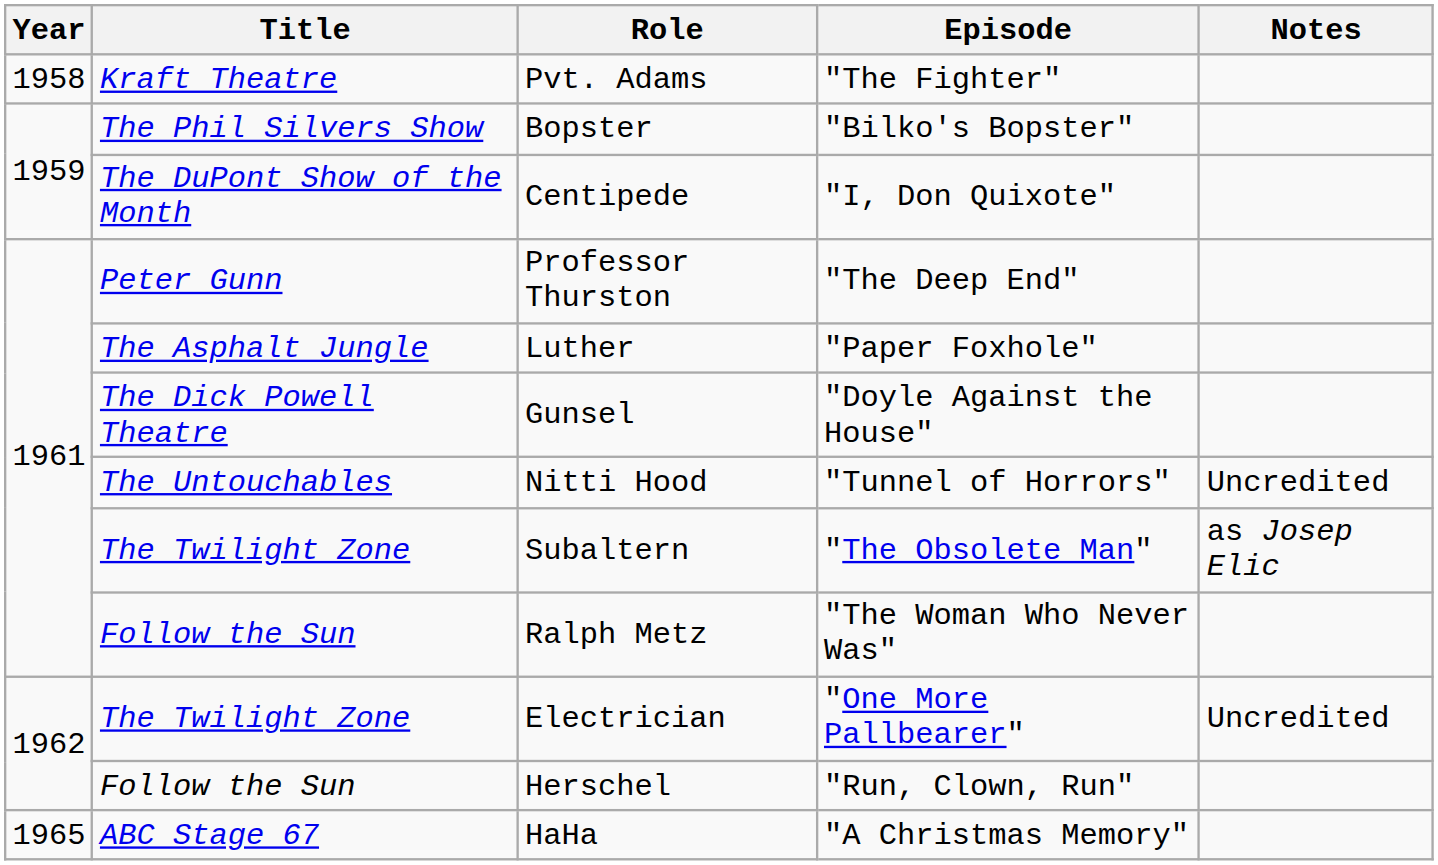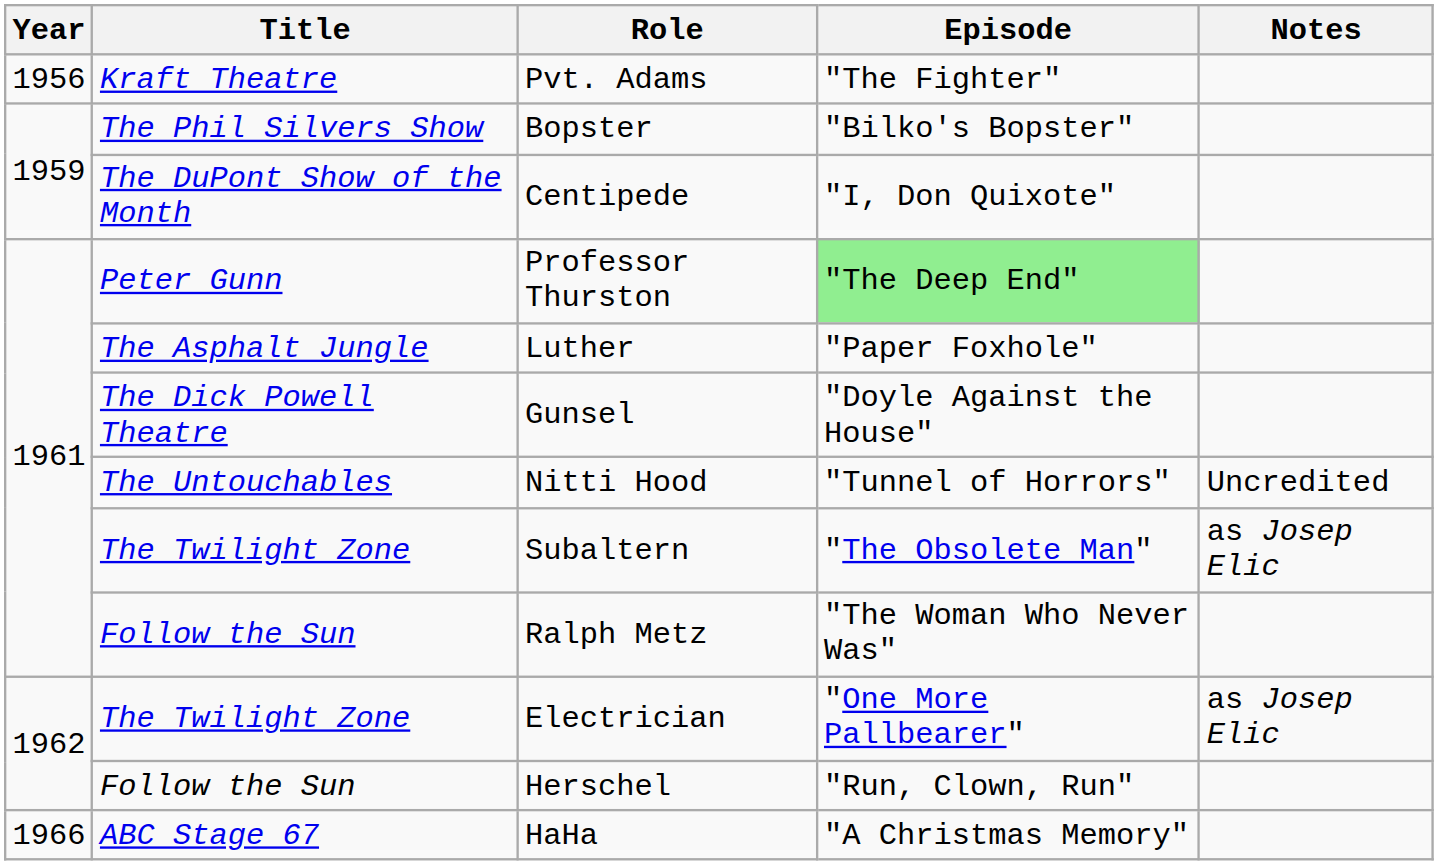Pvt. Adams | Year: 1958 -> 1956
Professor Thurston | Episode: no background -> lightgreen background
Electrician | Notes: Uncredited -> as Josep Elic
HaHa | Year: 1965 -> 1966
